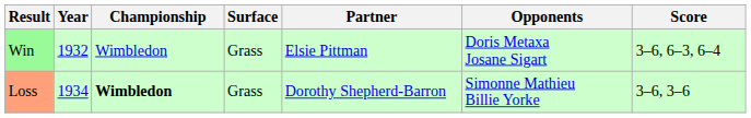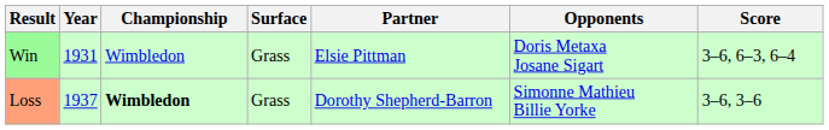Win | Year: 1932 -> 1931
Loss | Year: 1934 -> 1937
